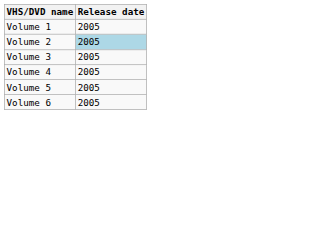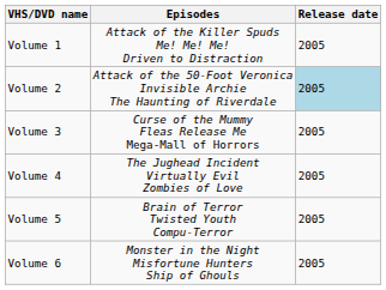+ column: Episodes | Attack of the Killer Spuds Me! Me! Me! Driven to Distraction | Attack of the 50-Foot Veronica Invisible Archie The Haunting of Riverdale | Curse of the Mummy Fleas Release Me Mega-Mall of Horrors | The Jughead Incident Virtually Evil Zombies of Love | Brain of Terror Twisted Youth Compu-Terror | Monster in the Night Misfortune Hunters Ship of Ghouls
